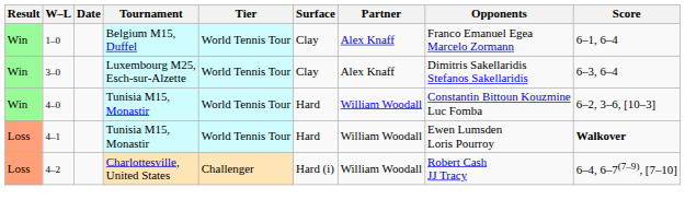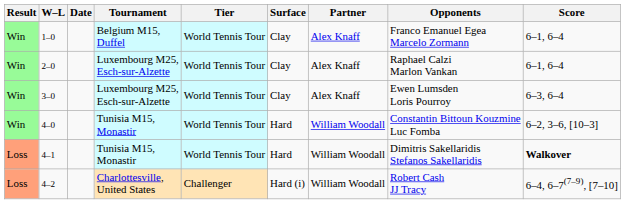+ row: Win | 2–0 | Luxembourg M25, Esch-sur-Alzette | World Tennis Tour | Clay | Alex Knaff | Raphael Calzi Marlon Vankan | 6–1, 6–4
3–0 | Opponents: Dimitris Sakellaridis Stefanos Sakellaridis -> Ewen Lumsden Loris Pourroy
4–1 | Opponents: Ewen Lumsden Loris Pourroy -> Dimitris Sakellaridis Stefanos Sakellaridis
